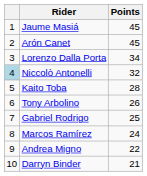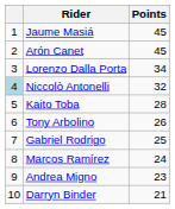Andrea Migno | Points: 22 -> 23
